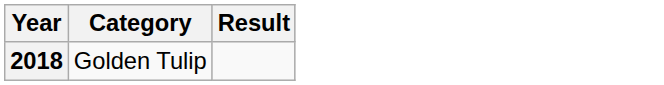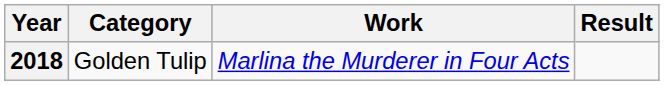+ column: Work | Marlina the Murderer in Four Acts
